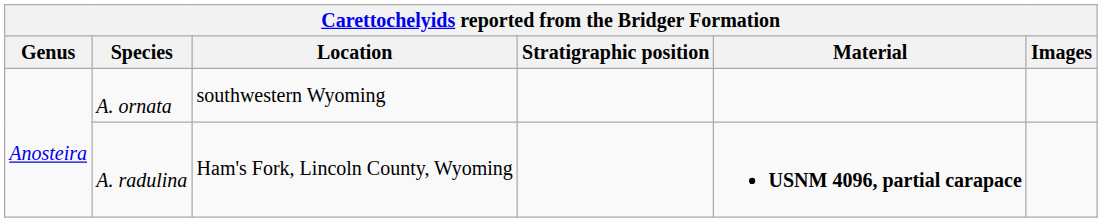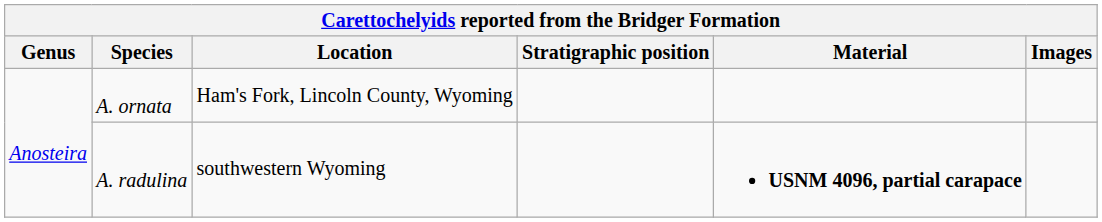A. ornata | Location: southwestern Wyoming -> Ham's Fork, Lincoln County, Wyoming
A. radulina | Location: Ham's Fork, Lincoln County, Wyoming -> southwestern Wyoming
